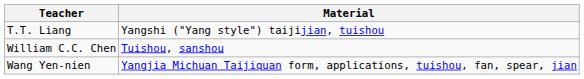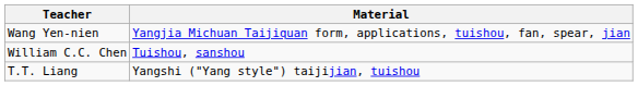rows swapped: Wang Yen-nien <-> T.T. Liang
